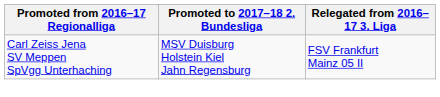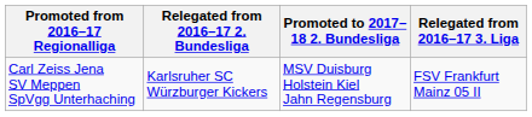+ column: Relegated from 2016–17 2. Bundesliga | Karlsruher SC Würzburger Kickers
